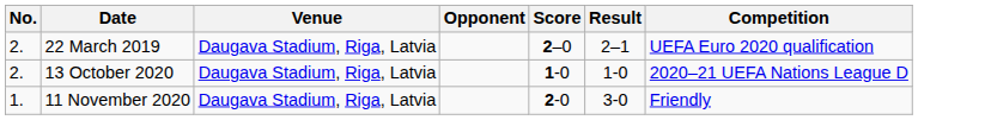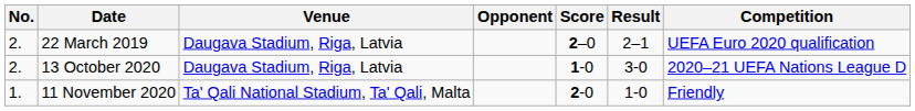13 October 2020 | Result: 1-0 -> 3-0
11 November 2020 | Venue: Daugava Stadium, Riga, Latvia -> Ta' Qali National Stadium, Ta' Qali, Malta
11 November 2020 | Result: 3-0 -> 1-0
